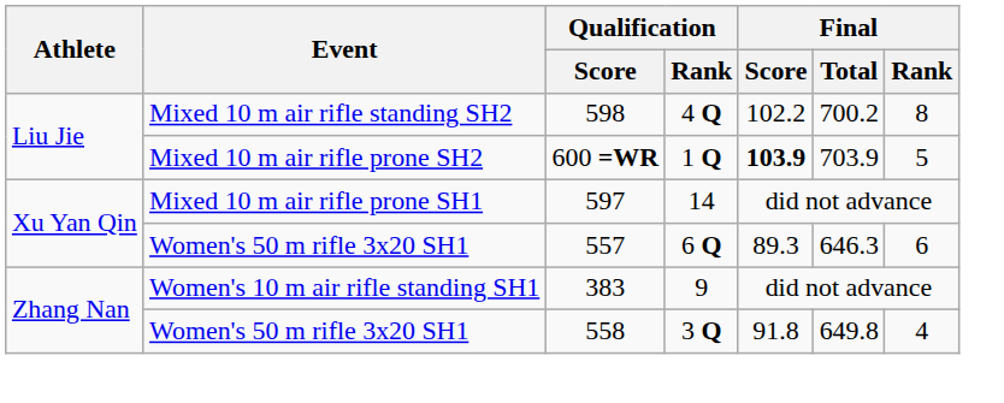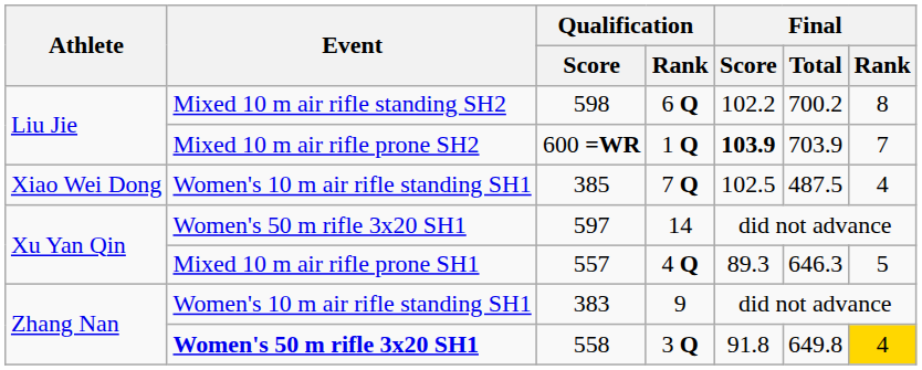598 | Qualification / Rank: 4 Q -> 6 Q
600 =WR | Final / Rank: 5 -> 7
+ row: Xiao Wei Dong | Women's 10 m air rifle standing SH1 | 385 | 7 Q | 102.5 | 487.5 | 4
597 | Event: Mixed 10 m air rifle prone SH1 -> Women's 50 m rifle 3x20 SH1
557 | Event: Women's 50 m rifle 3x20 SH1 -> Mixed 10 m air rifle prone SH1
557 | Qualification / Rank: 6 Q -> 4 Q
557 | Final / Rank: 6 -> 5
558 | Event: normal -> bold
558 | Final / Rank: no background -> gold background
